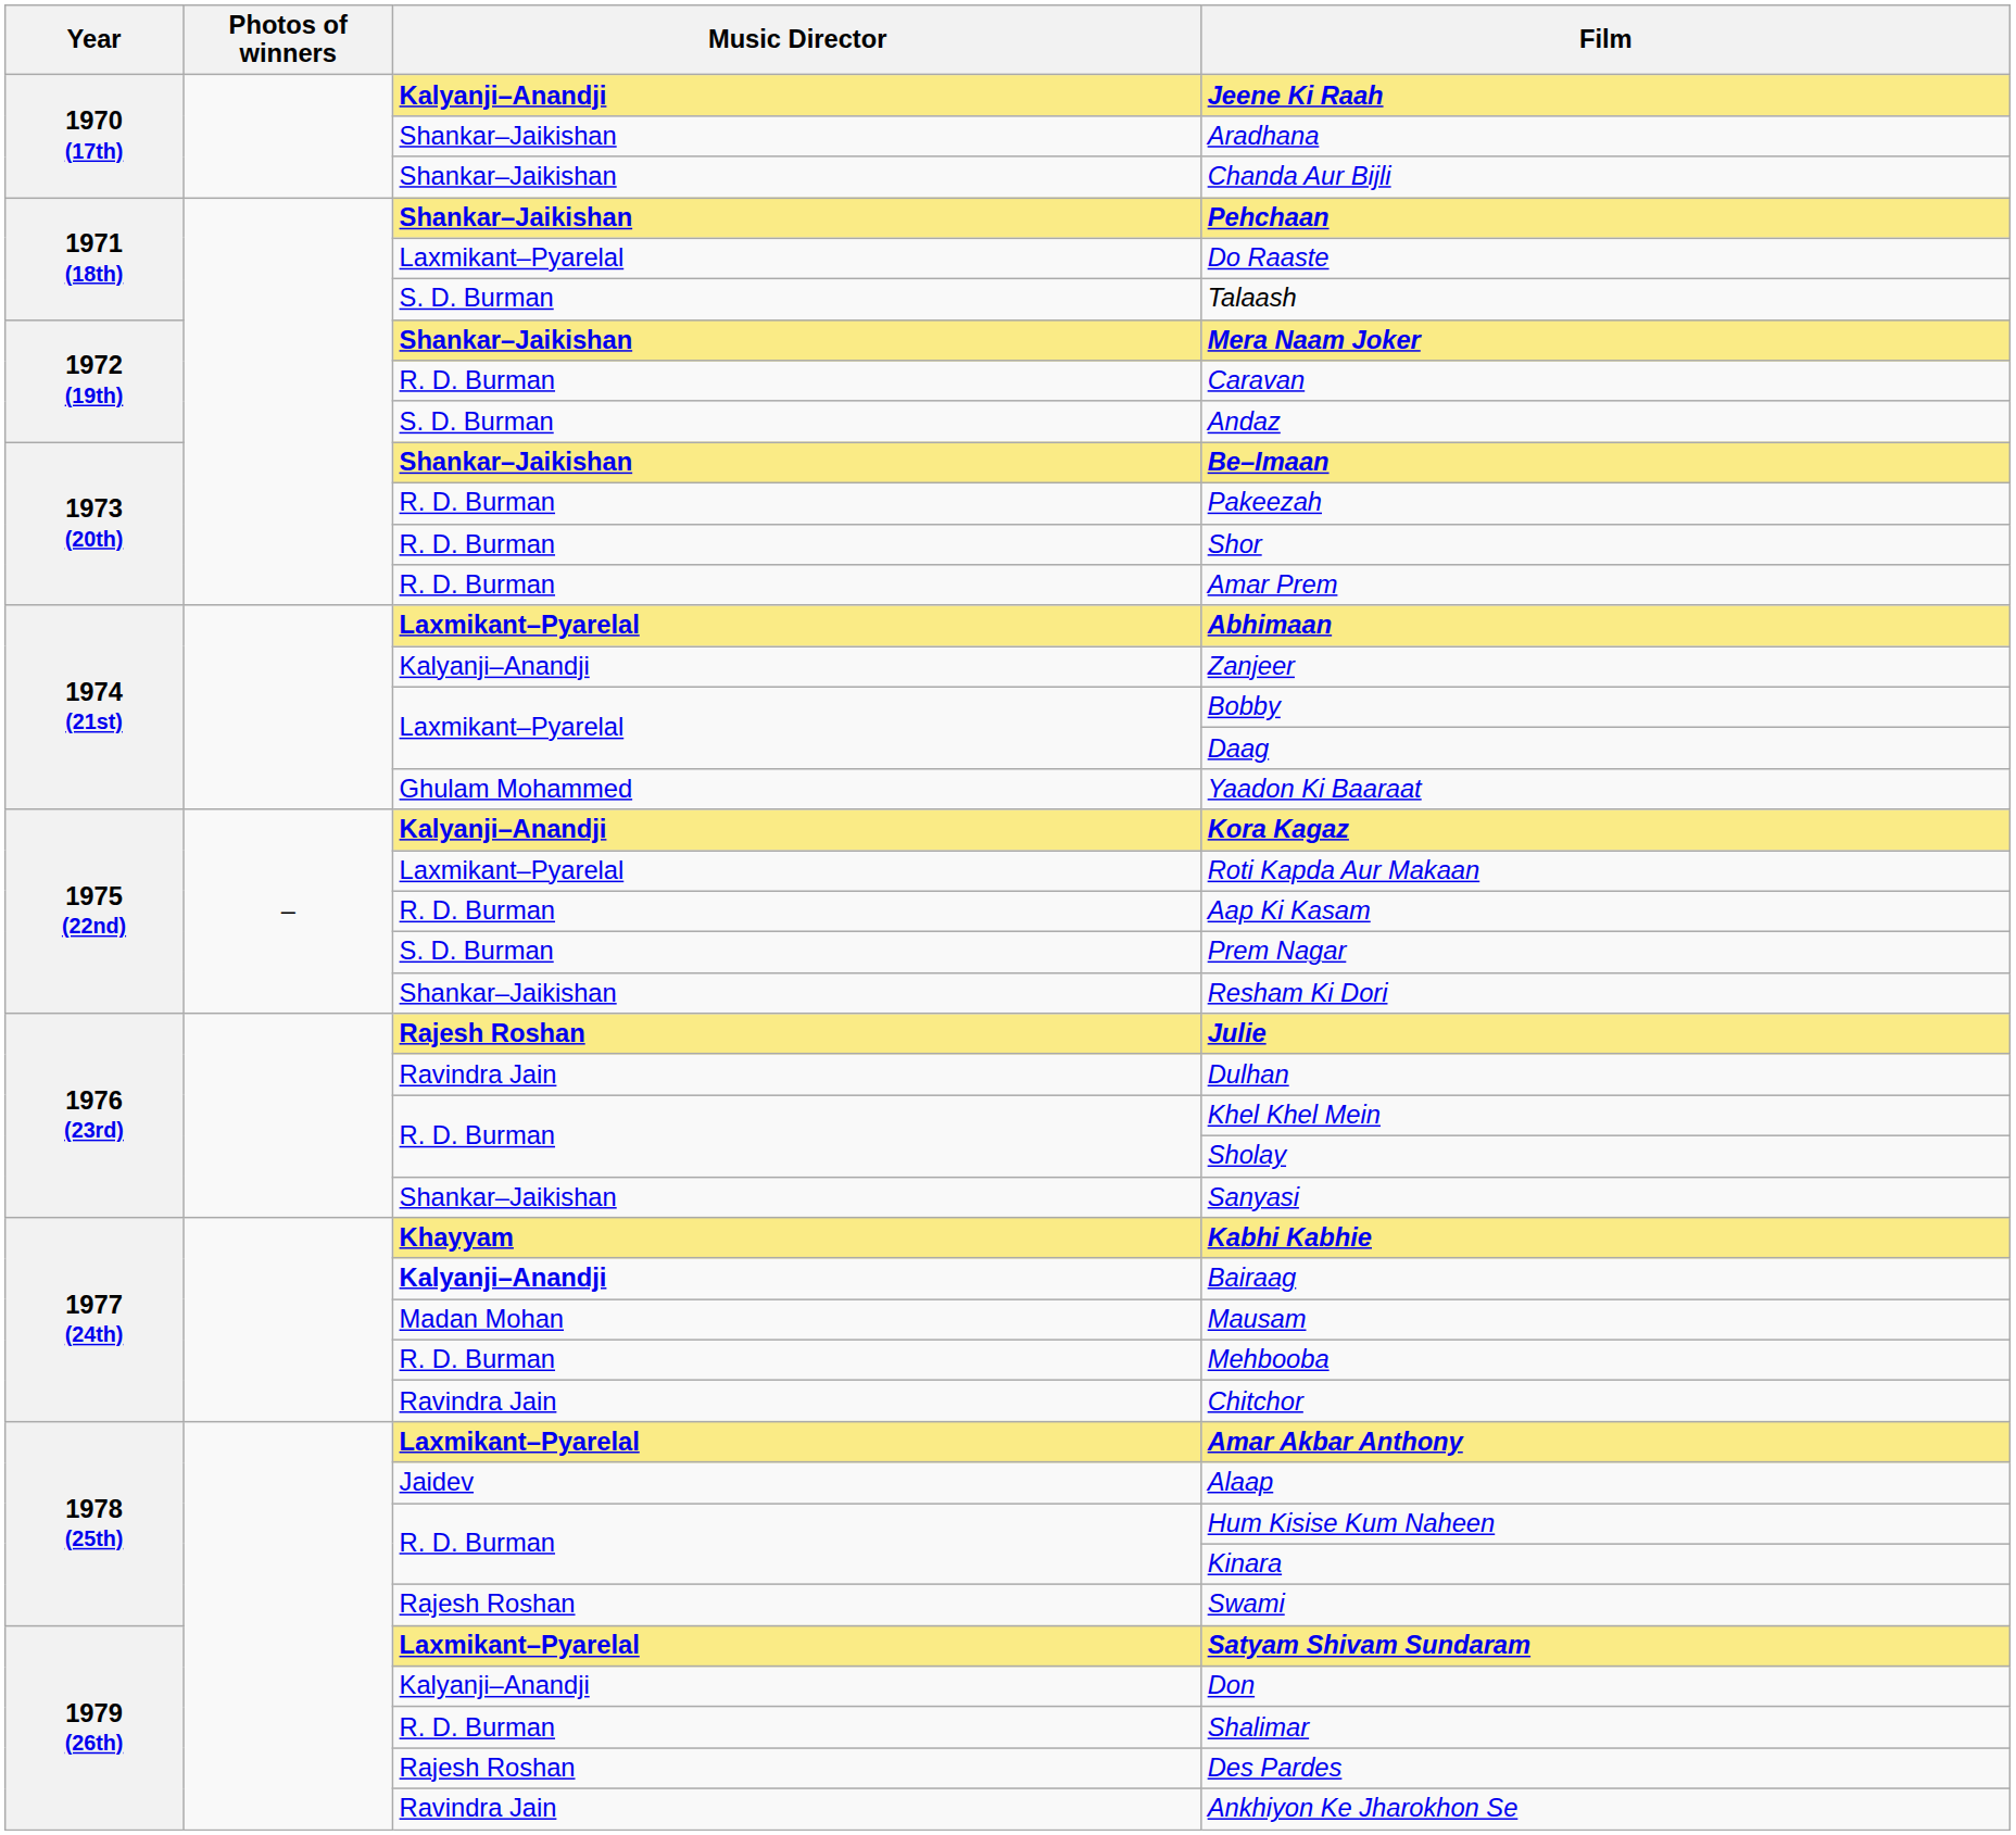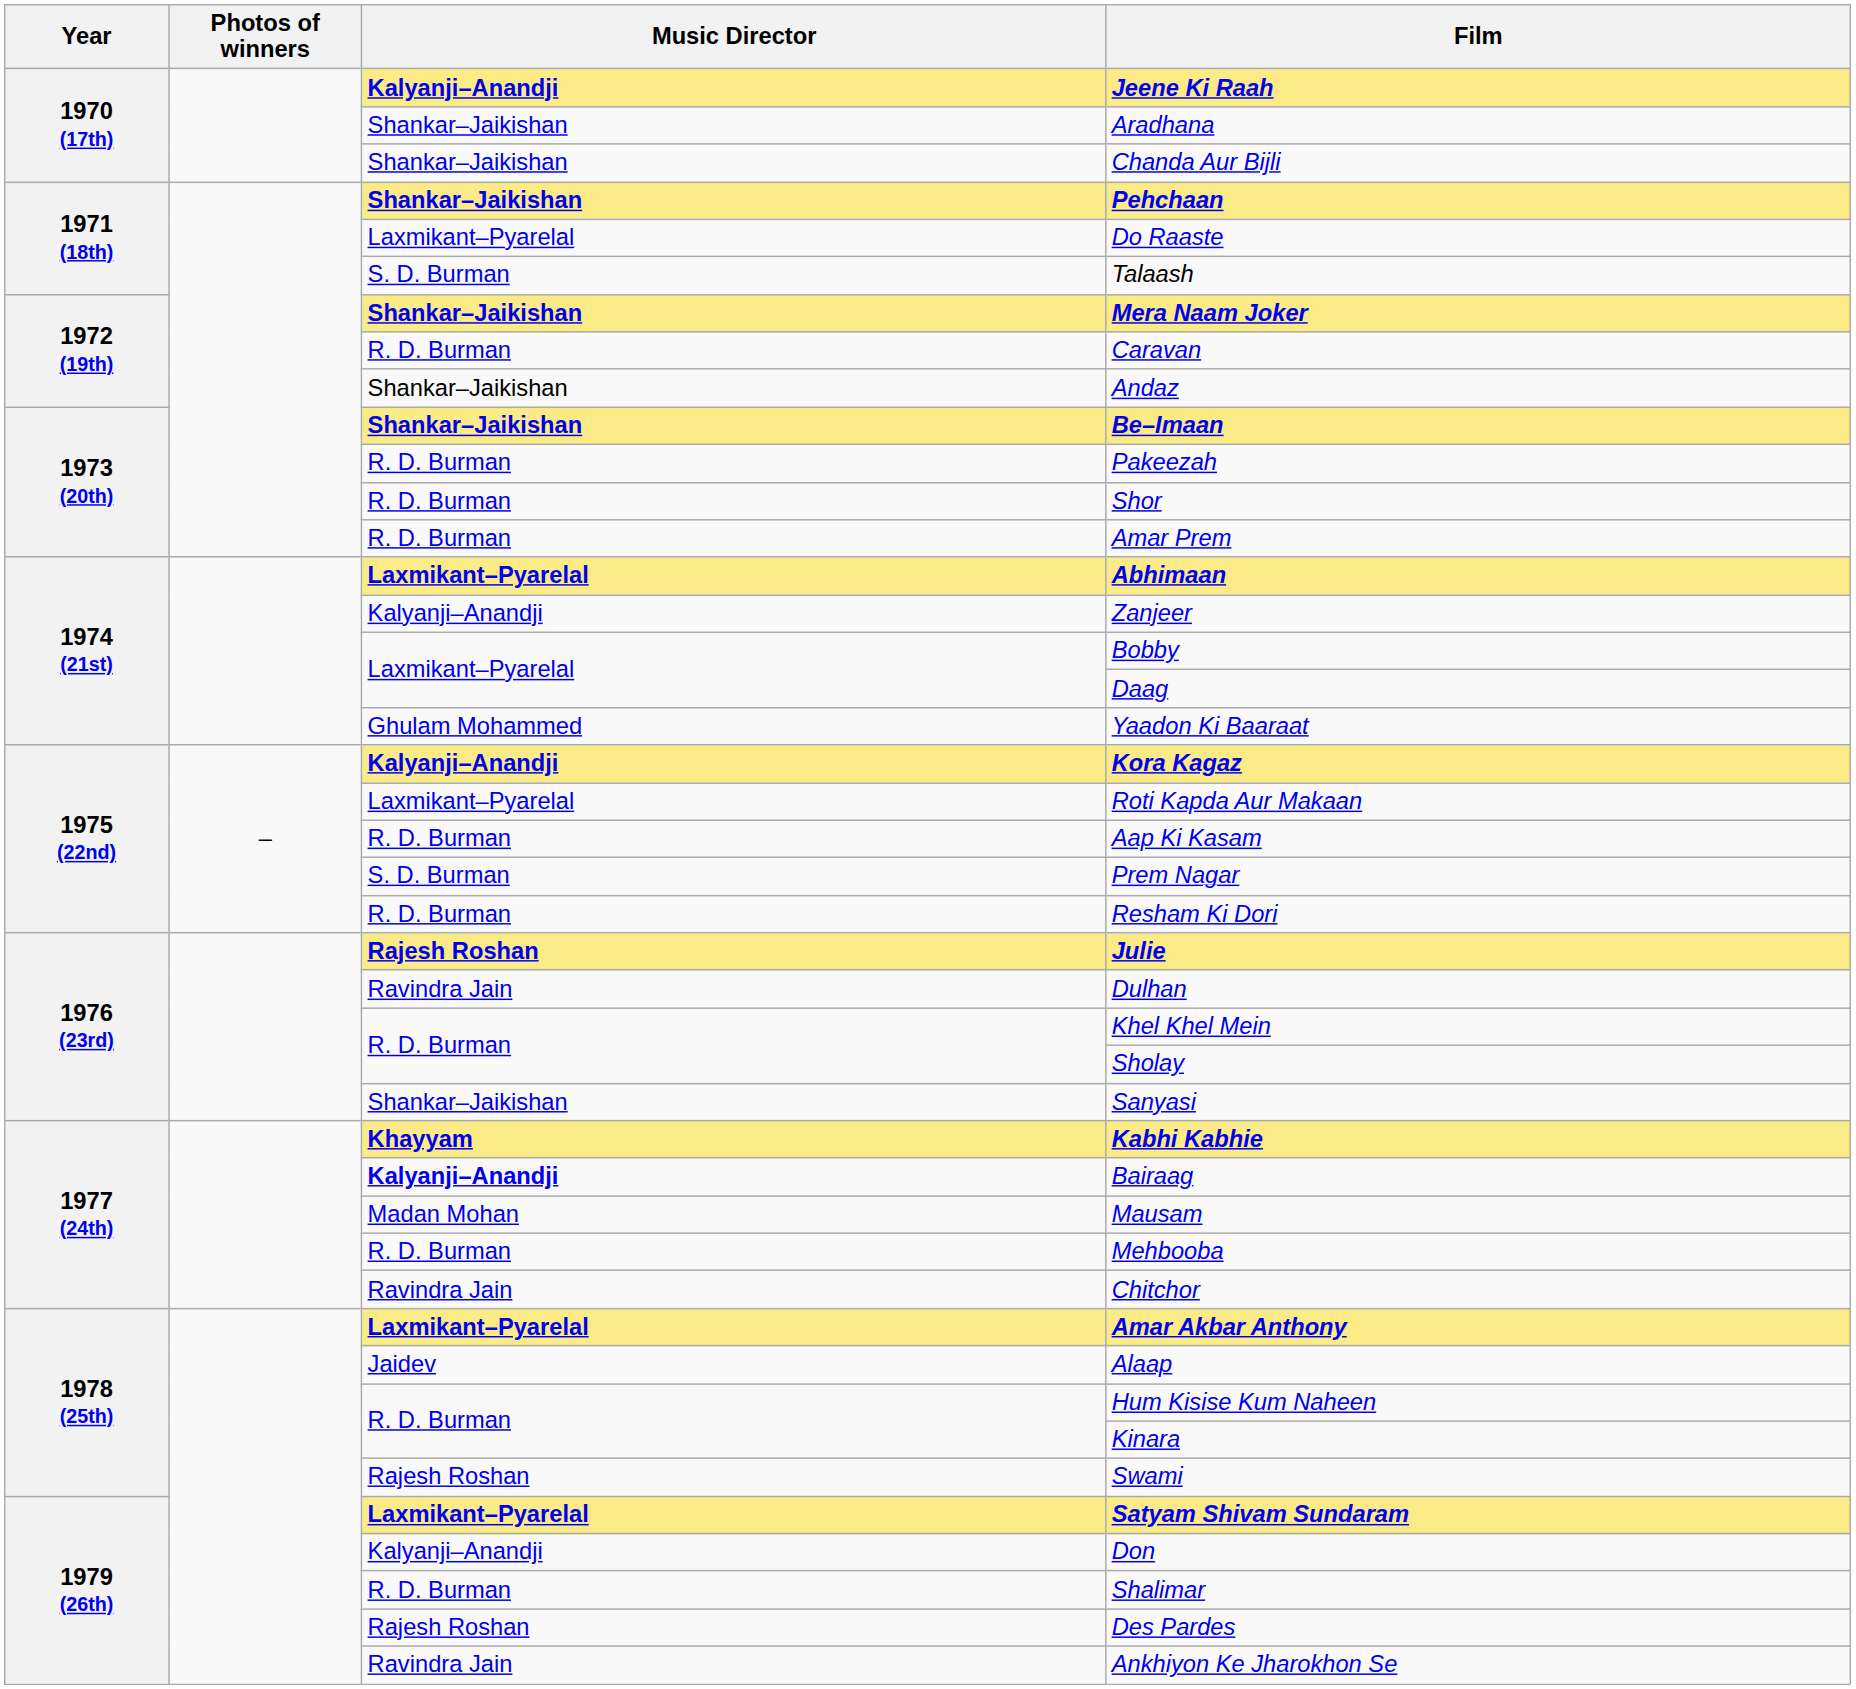Andaz | Music Director: S. D. Burman -> Shankar–Jaikishan
Resham Ki Dori | Music Director: Shankar–Jaikishan -> R. D. Burman
